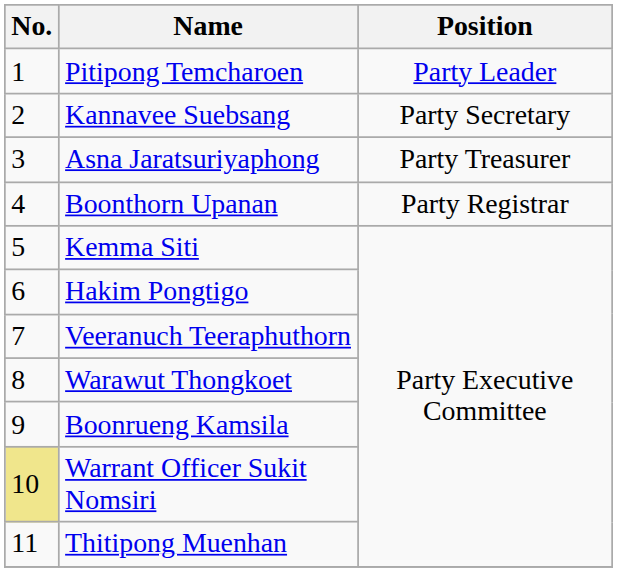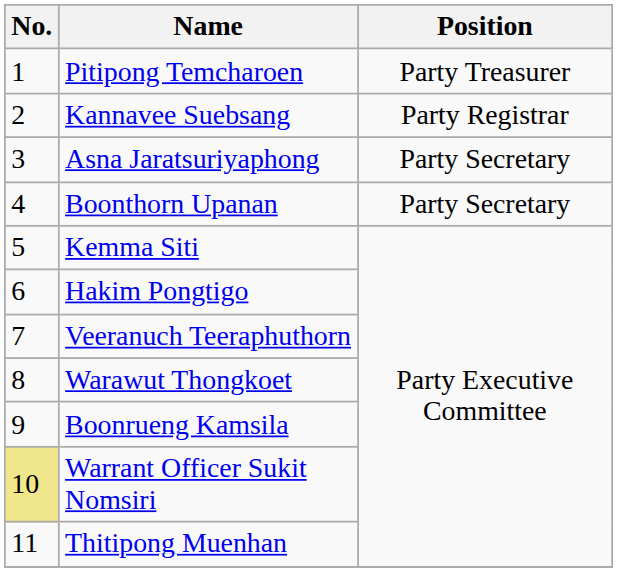Pitipong Temcharoen | Position: Party Leader -> Party Treasurer
Kannavee Suebsang | Position: Party Secretary -> Party Registrar
Asna Jaratsuriyaphong | Position: Party Treasurer -> Party Secretary
Boonthorn Upanan | Position: Party Registrar -> Party Secretary
